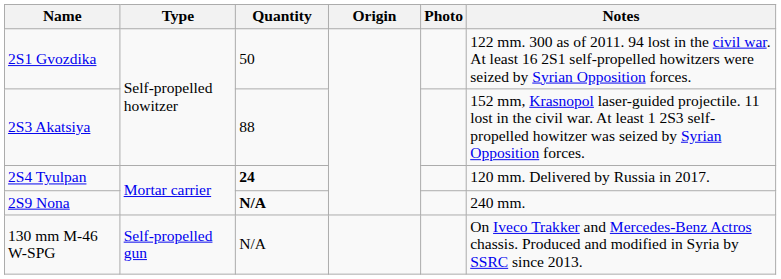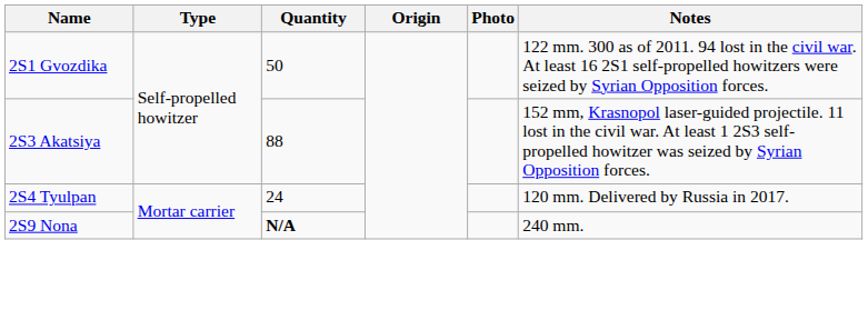2S4 Tyulpan | Quantity: bold -> normal
- row: 130 mm M-46 W-SPG | Self-propelled gun | N/A | On Iveco Trakker and Mercedes-Benz Actros chassis. Produced and modified in Syria by SSRC since 2013.
